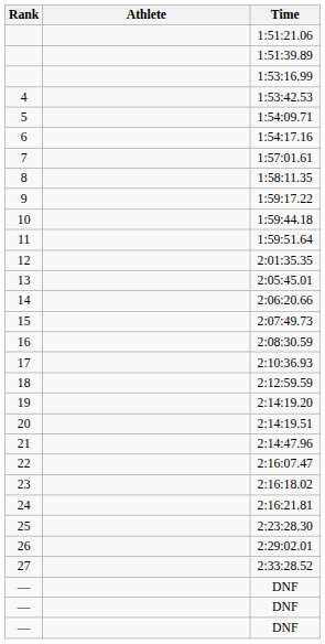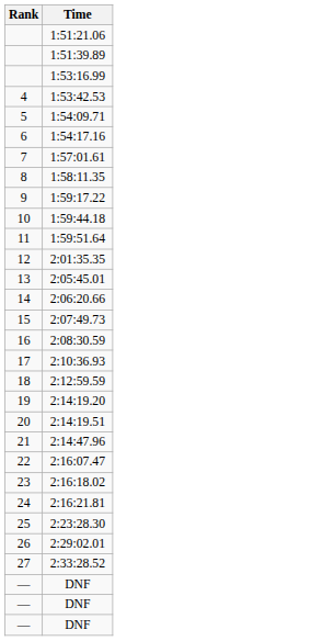- column: Athlete
